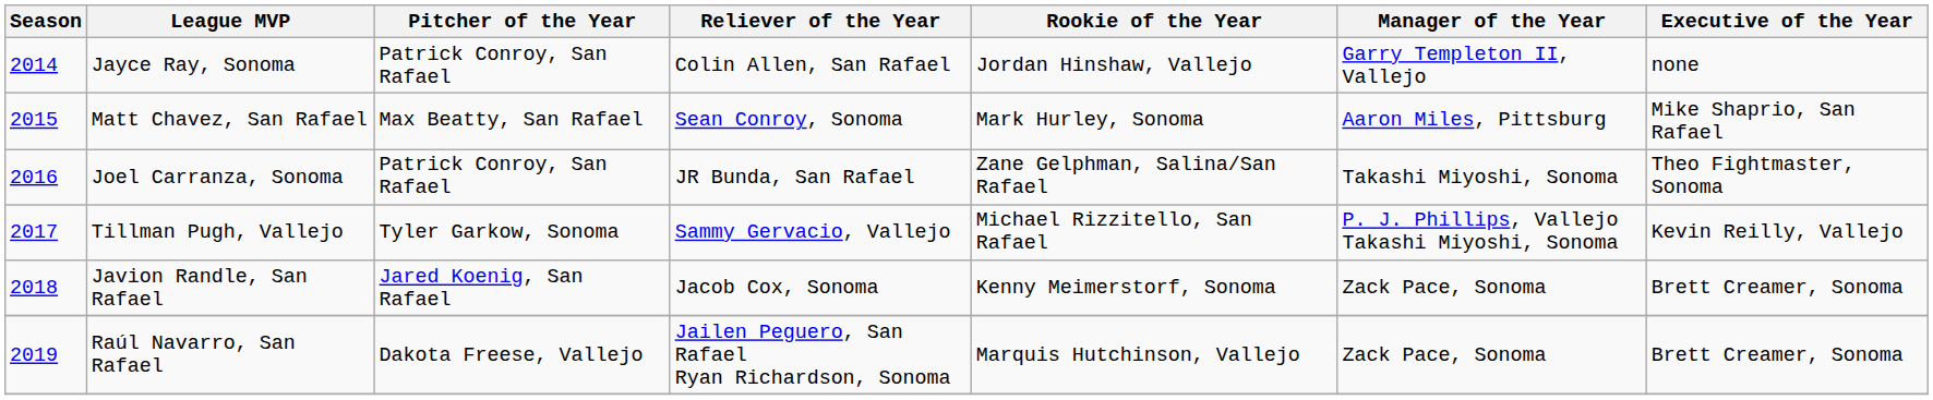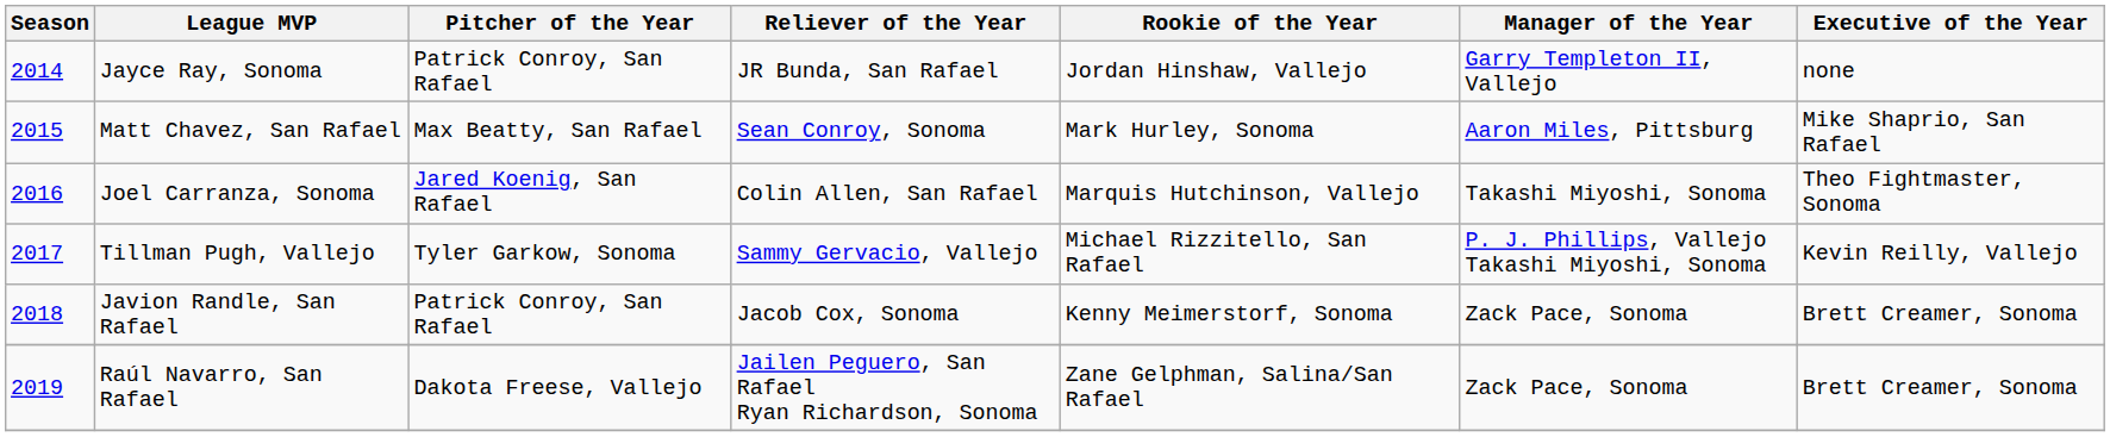Jayce Ray, Sonoma | Reliever of the Year: Colin Allen, San Rafael -> JR Bunda, San Rafael
Joel Carranza, Sonoma | Pitcher of the Year: Patrick Conroy, San Rafael -> Jared Koenig, San Rafael
Joel Carranza, Sonoma | Reliever of the Year: JR Bunda, San Rafael -> Colin Allen, San Rafael
Joel Carranza, Sonoma | Rookie of the Year: Zane Gelphman, Salina/San Rafael -> Marquis Hutchinson, Vallejo
Javion Randle, San Rafael | Pitcher of the Year: Jared Koenig, San Rafael -> Patrick Conroy, San Rafael
Raúl Navarro, San Rafael | Rookie of the Year: Marquis Hutchinson, Vallejo -> Zane Gelphman, Salina/San Rafael
